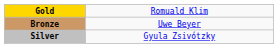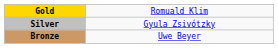rows swapped: Silver <-> Bronze
